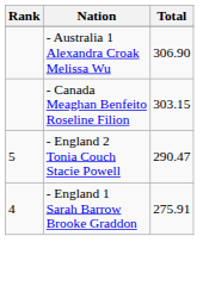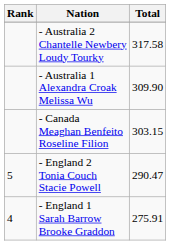+ row: - Australia 2 Chantelle Newbery Loudy Tourky | 317.58
- Australia 1 Alexandra Croak Melissa Wu | Total: 306.90 -> 309.90
